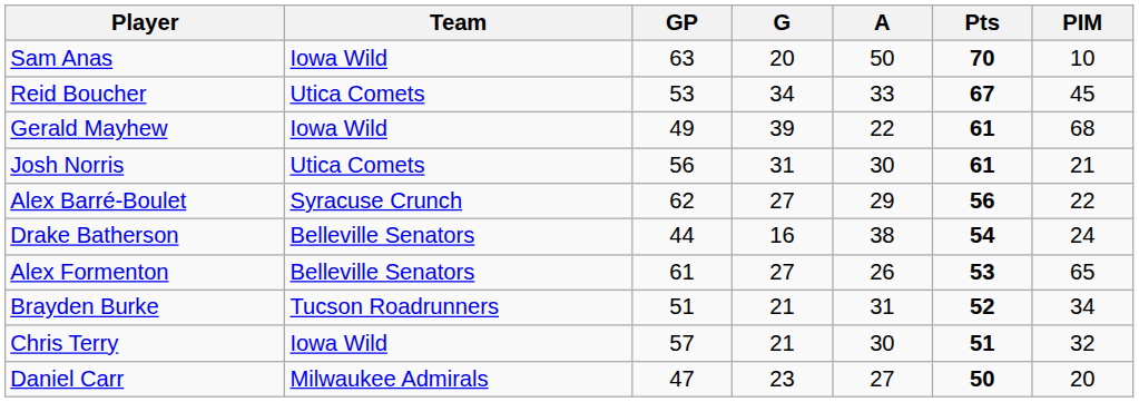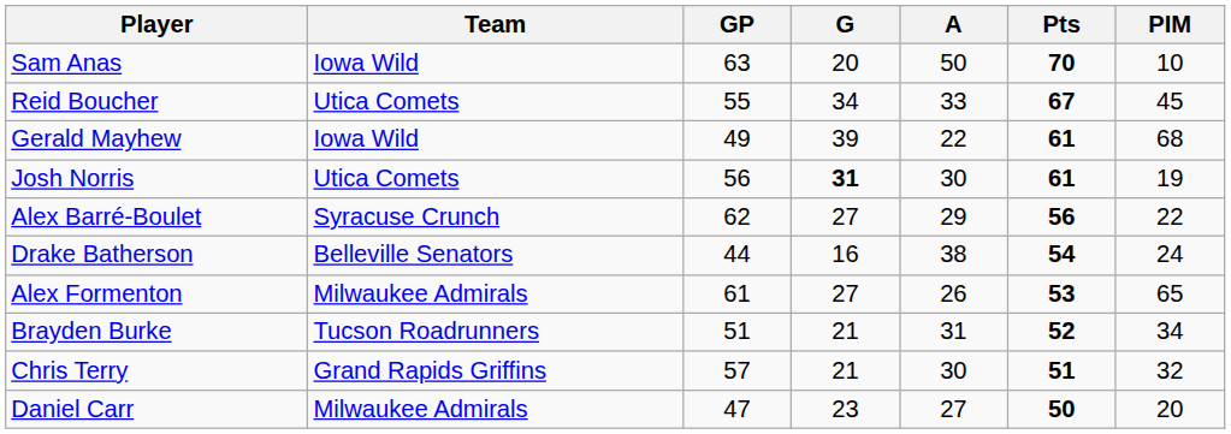Reid Boucher | GP: 53 -> 55
Josh Norris | G: normal -> bold
Josh Norris | PIM: 21 -> 19
Alex Formenton | Team: Belleville Senators -> Milwaukee Admirals
Chris Terry | Team: Iowa Wild -> Grand Rapids Griffins
